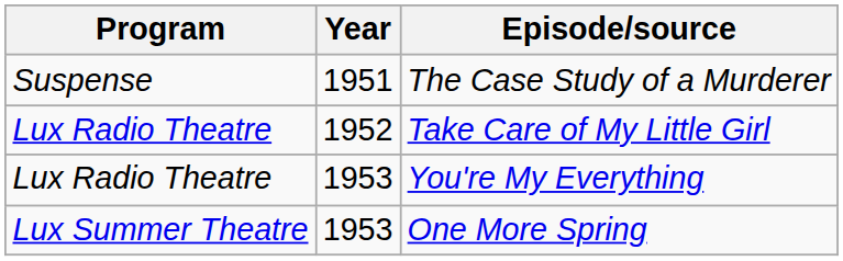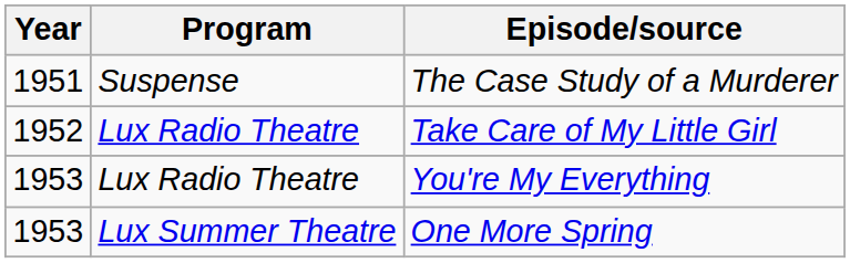columns swapped: Year <-> Program
